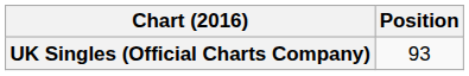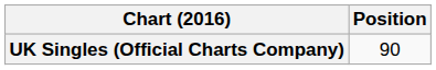UK Singles (Official Charts Company) | Position: 93 -> 90
